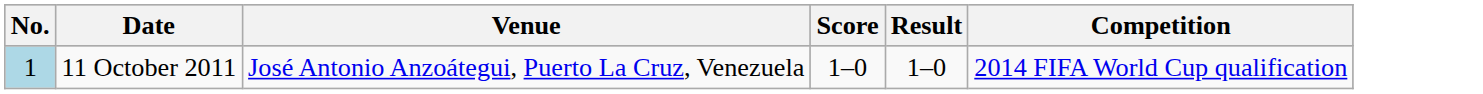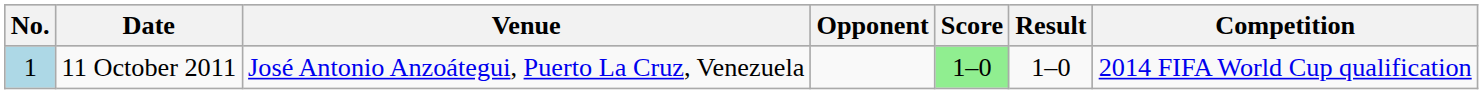+ column: Opponent
11 October 2011 | Score: no background -> lightgreen background
